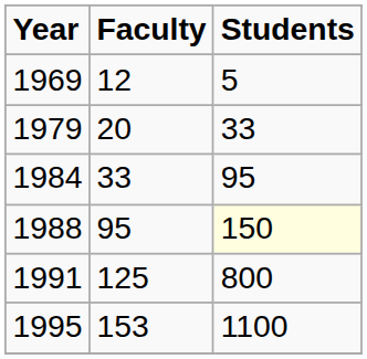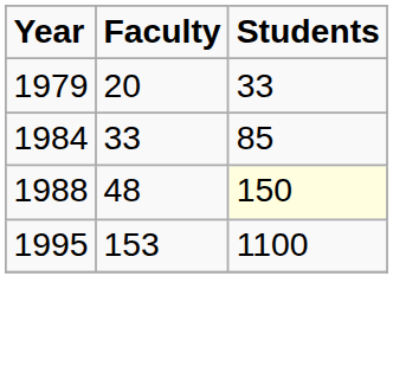- row: 1969 | 12 | 5
1984 | Students: 95 -> 85
1988 | Faculty: 95 -> 48
- row: 1991 | 125 | 800
